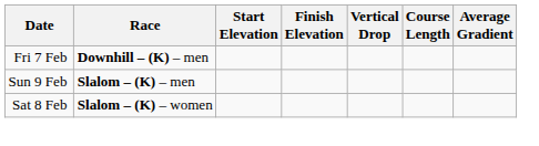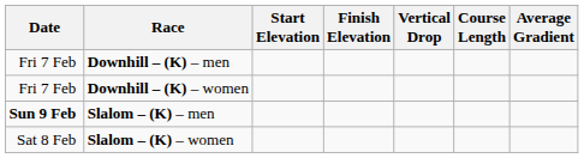+ row: Fri 7 Feb | Downhill – (K) – women
Slalom – (K) – men | Date: normal -> bold
